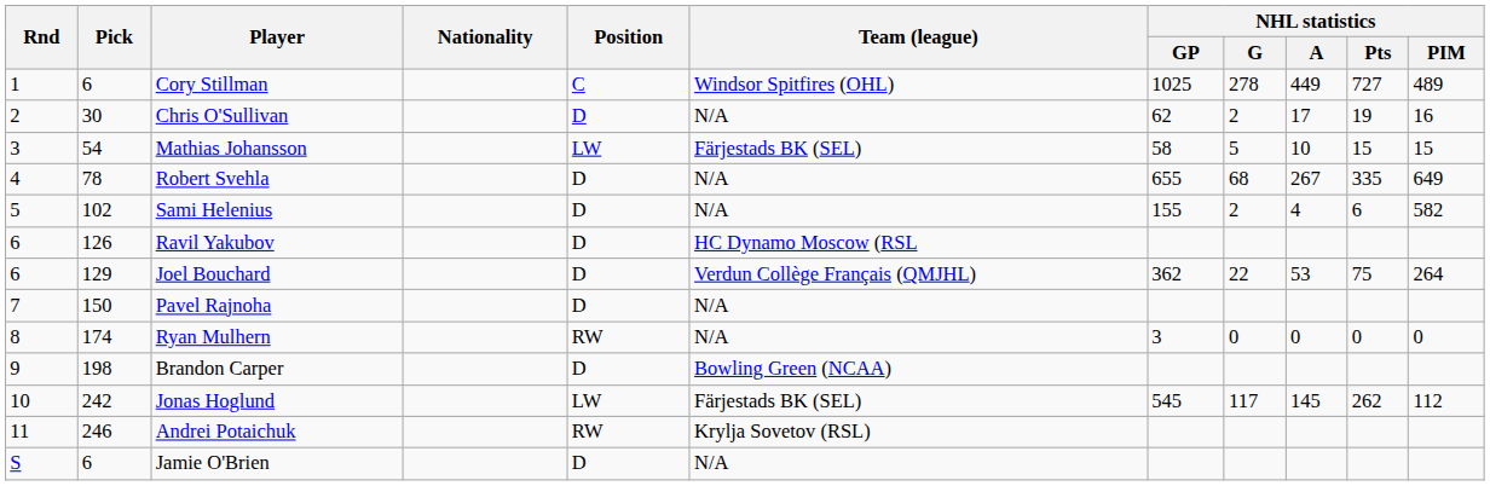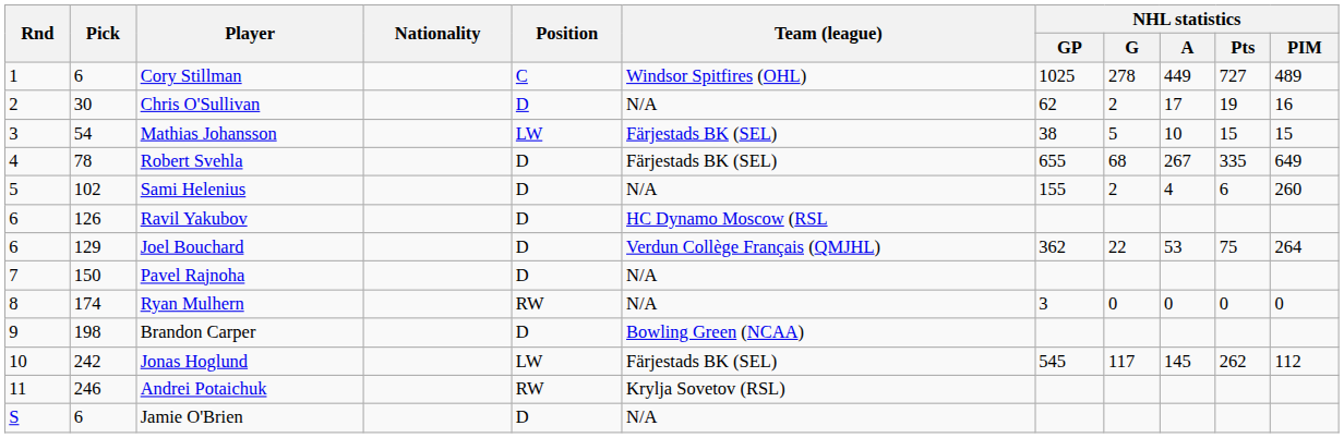Mathias Johansson | NHL statistics / GP: 58 -> 38
Robert Svehla | Team (league): N/A -> Färjestads BK (SEL)
Sami Helenius | NHL statistics / PIM: 582 -> 260
